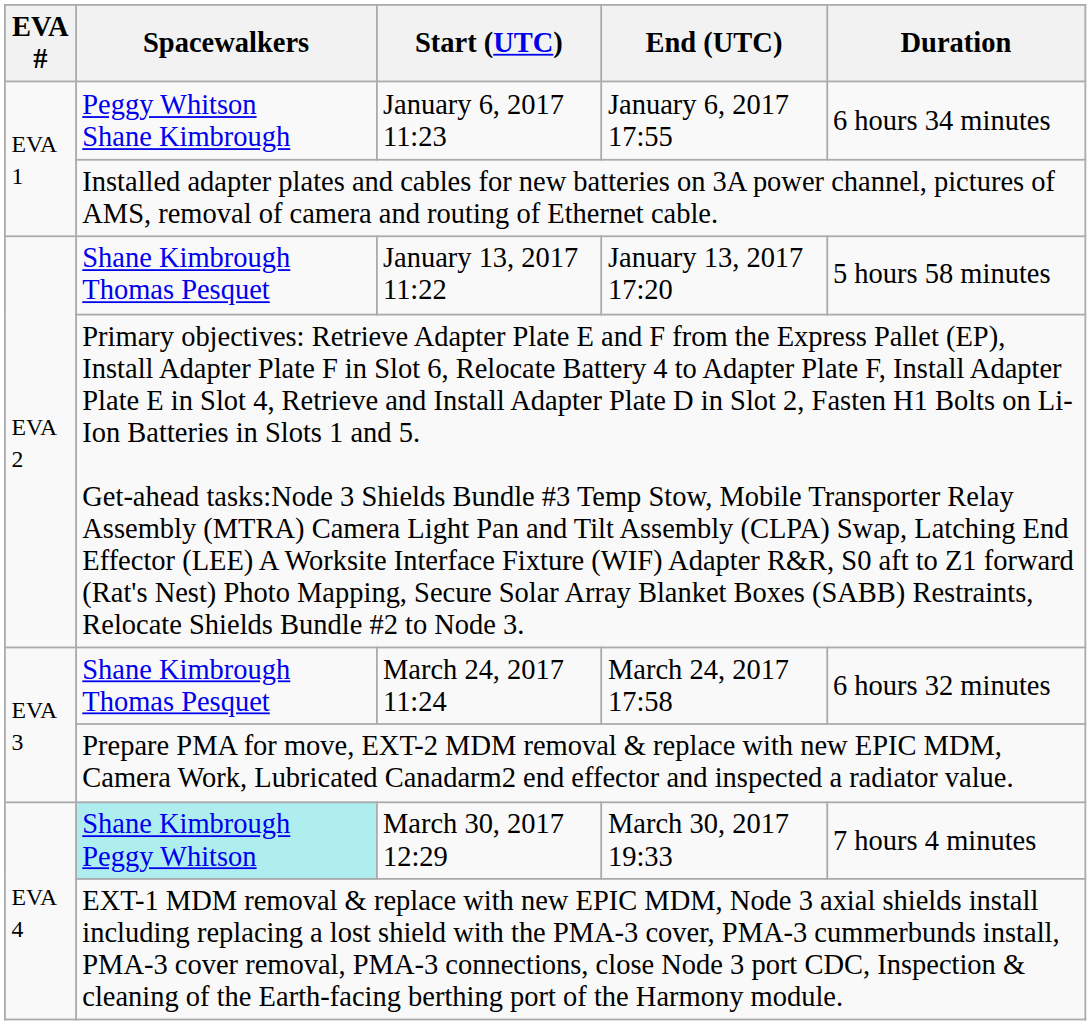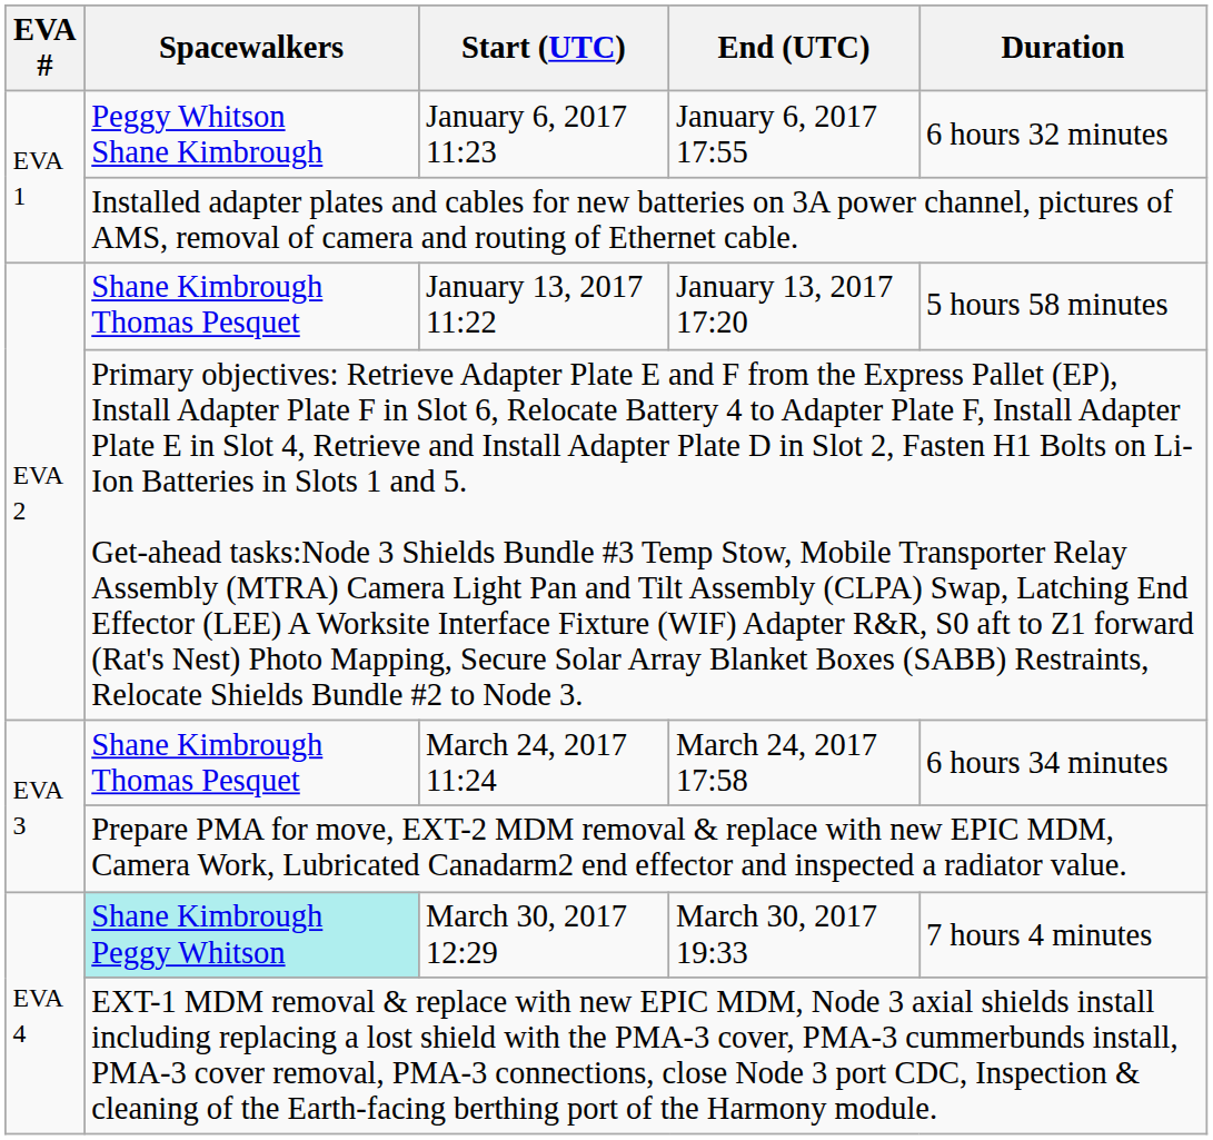January 6, 2017 11:23 | Duration: 6 hours 34 minutes -> 6 hours 32 minutes
March 24, 2017 11:24 | Duration: 6 hours 32 minutes -> 6 hours 34 minutes
